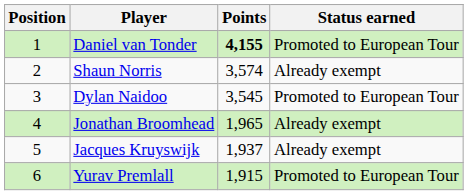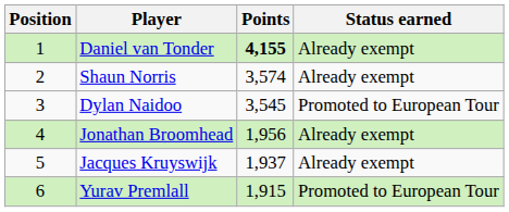Daniel van Tonder | Status earned: Promoted to European Tour -> Already exempt
Jonathan Broomhead | Points: 1,965 -> 1,956
